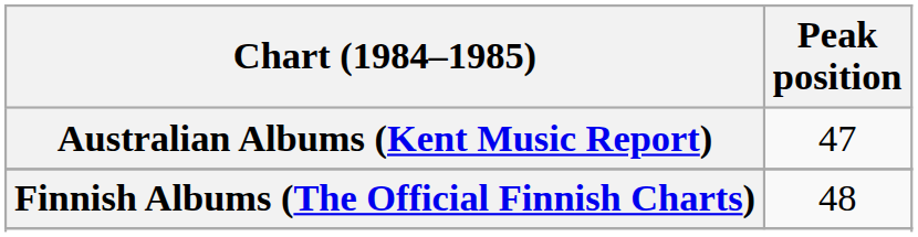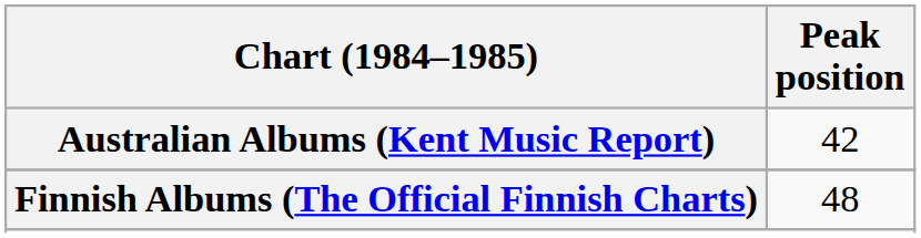Australian Albums (Kent Music Report) | Peak position: 47 -> 42
